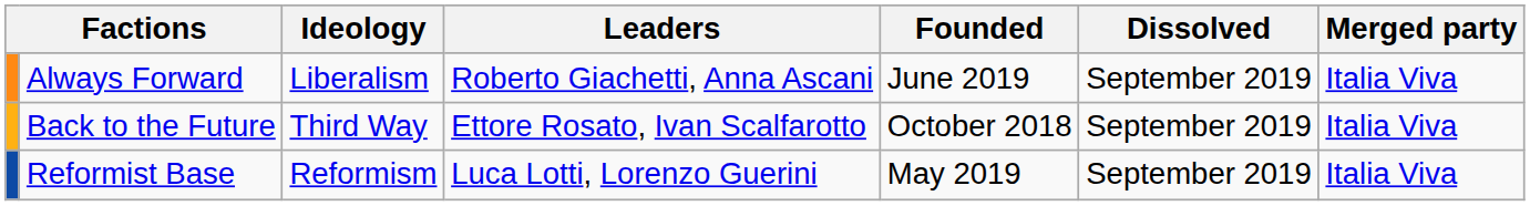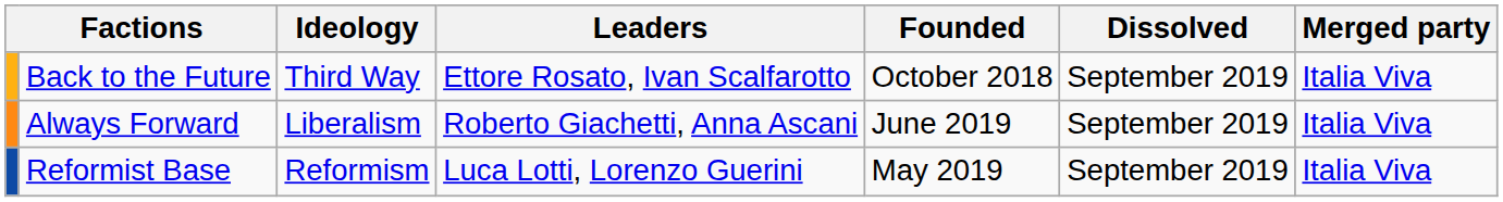rows swapped: Always Forward <-> Back to the Future
